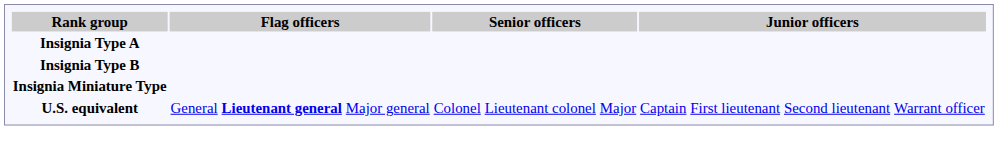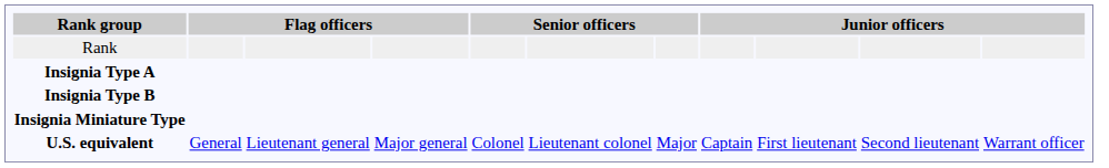+ row: Rank
U.S. equivalent | column 3: bold -> normal
